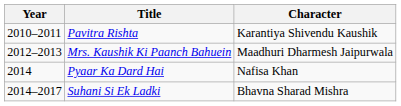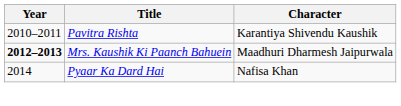Mrs. Kaushik Ki Paanch Bahuein | Year: normal -> bold
- row: 2014–2017 | Suhani Si Ek Ladki | Bhavna Sharad Mishra
